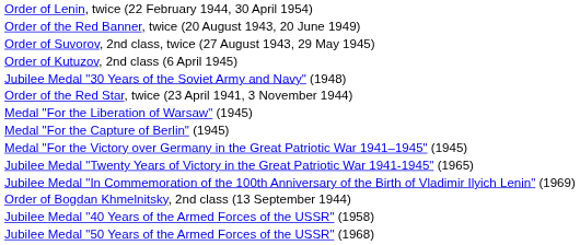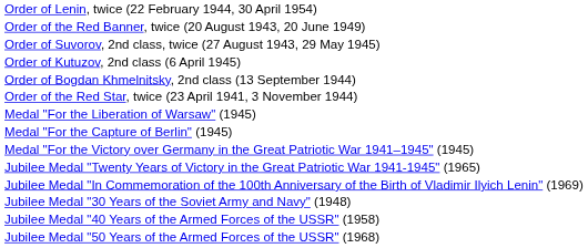rows swapped: Order of Bogdan Khmelnitsky, 2nd class (13 September 1944) <-> Jubilee Medal "30 Years of the Soviet Army and Navy" (1948)
